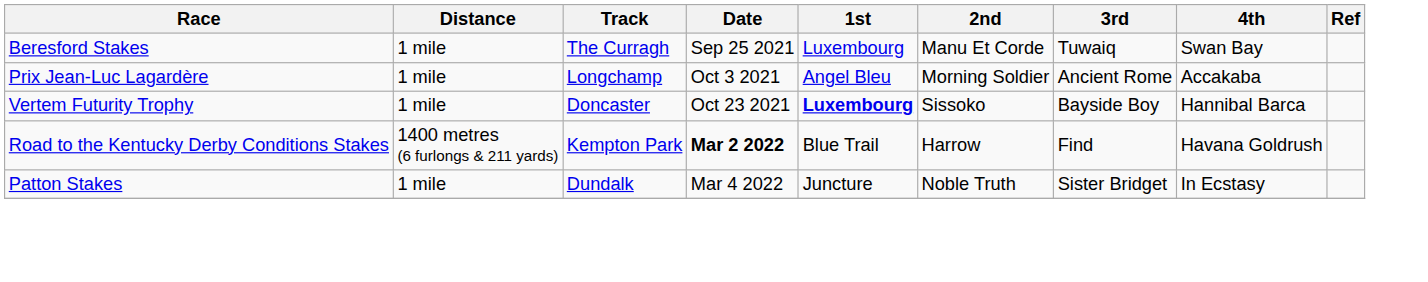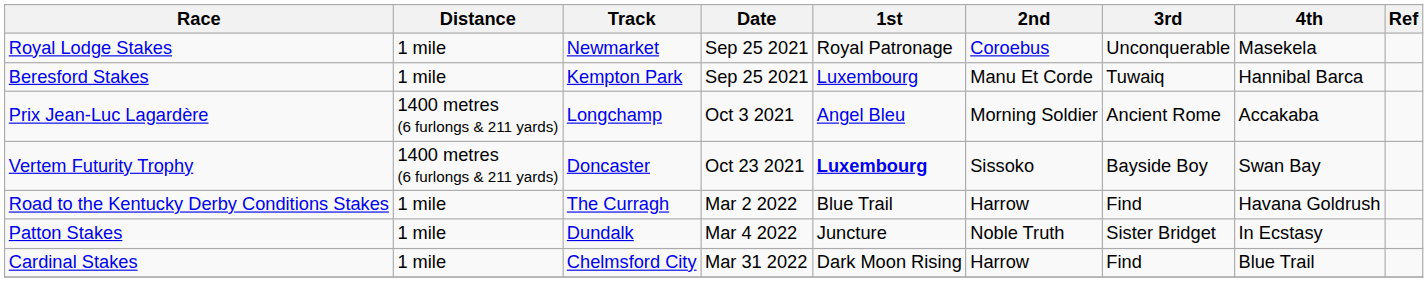+ row: Royal Lodge Stakes | 1 mile | Newmarket | Sep 25 2021 | Royal Patronage | Coroebus | Unconquerable | Masekela
Beresford Stakes | Track: The Curragh -> Kempton Park
Beresford Stakes | 4th: Swan Bay -> Hannibal Barca
Prix Jean-Luc Lagardère | Distance: 1 mile -> 1400 metres (6 furlongs & 211 yards)
Vertem Futurity Trophy | Distance: 1 mile -> 1400 metres (6 furlongs & 211 yards)
Vertem Futurity Trophy | 4th: Hannibal Barca -> Swan Bay
Road to the Kentucky Derby Conditions Stakes | Distance: 1400 metres (6 furlongs & 211 yards) -> 1 mile
Road to the Kentucky Derby Conditions Stakes | Track: Kempton Park -> The Curragh
Road to the Kentucky Derby Conditions Stakes | Date: bold -> normal
+ row: Cardinal Stakes | 1 mile | Chelmsford City | Mar 31 2022 | Dark Moon Rising | Harrow | Find | Blue Trail
